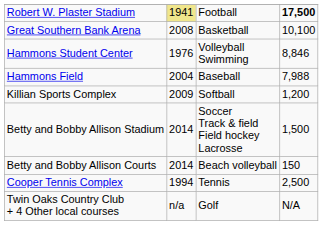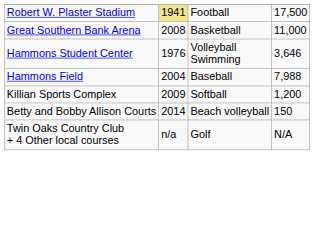Robert W. Plaster Stadium | column 4: bold -> normal
Great Southern Bank Arena | column 4: 10,100 -> 11,000
Hammons Student Center | column 4: 8,846 -> 3,646
- row: Betty and Bobby Allison Stadium | 2014 | Soccer Track & field Field hockey Lacrosse | 1,500
- row: Cooper Tennis Complex | 1994 | Tennis | 2,500
